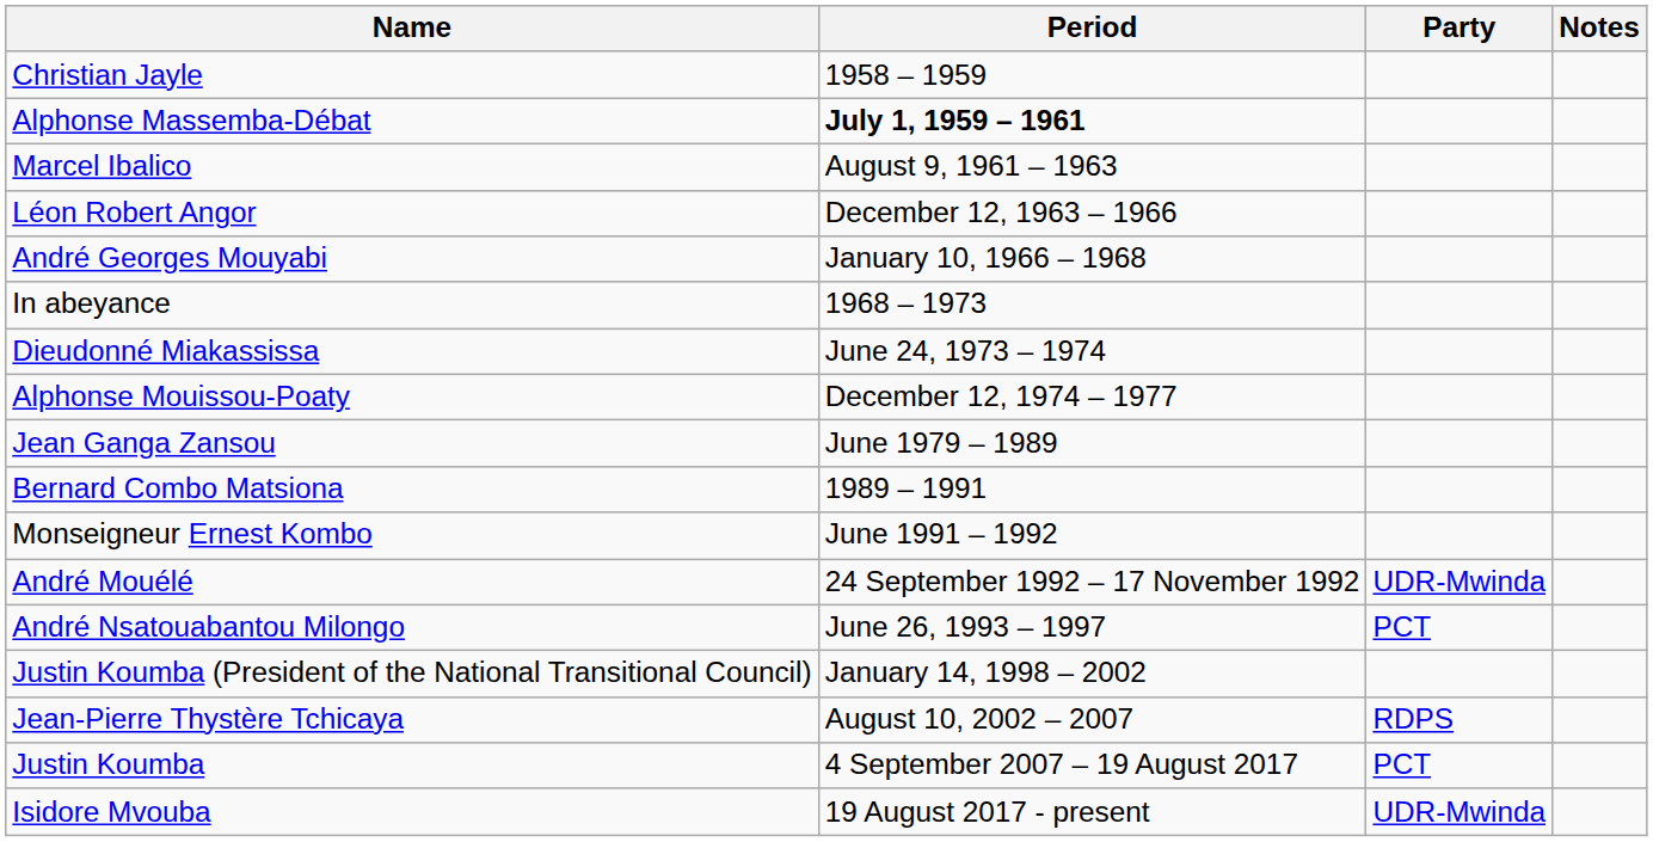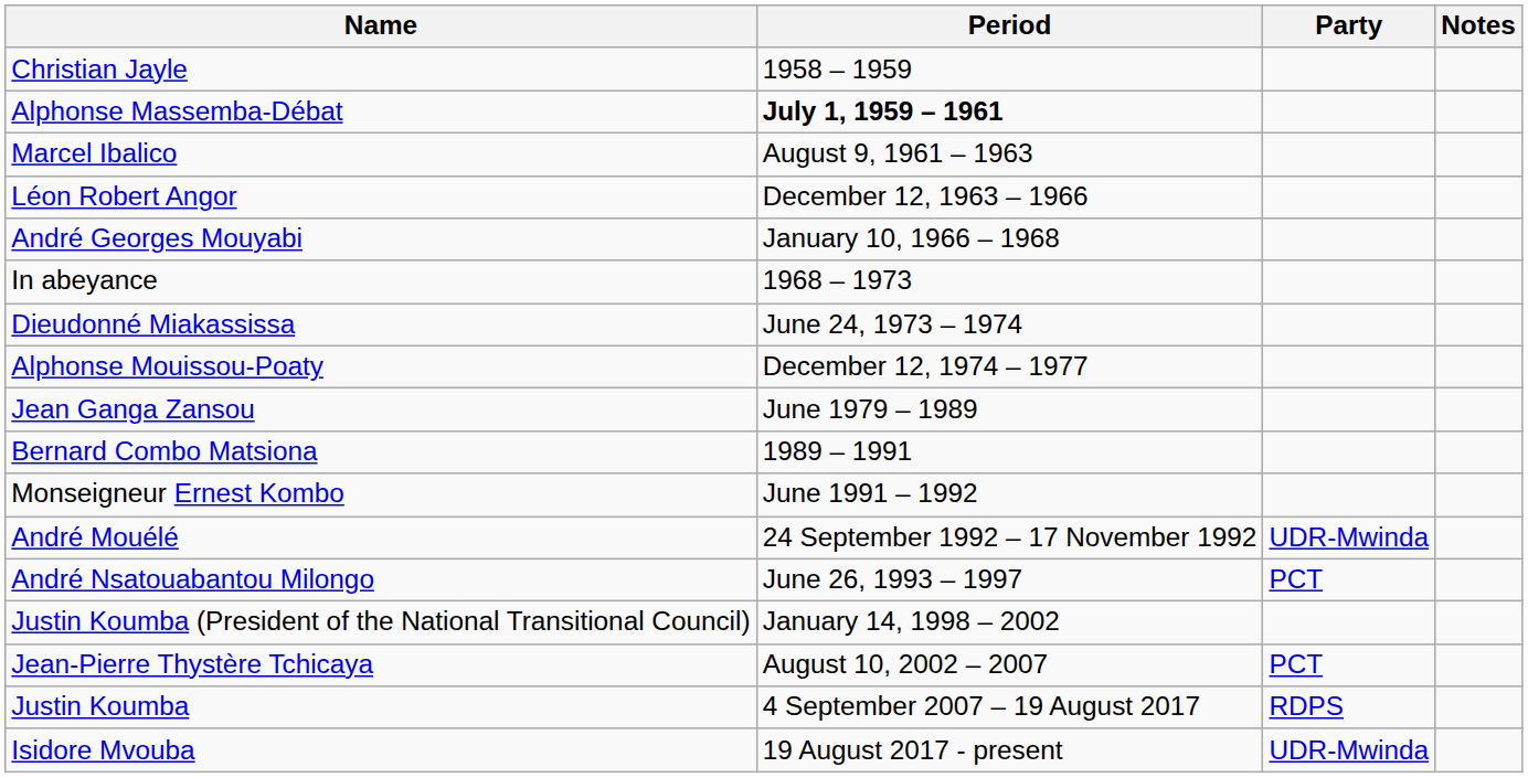Jean-Pierre Thystère Tchicaya | Party: RDPS -> PCT
Justin Koumba | Party: PCT -> RDPS
